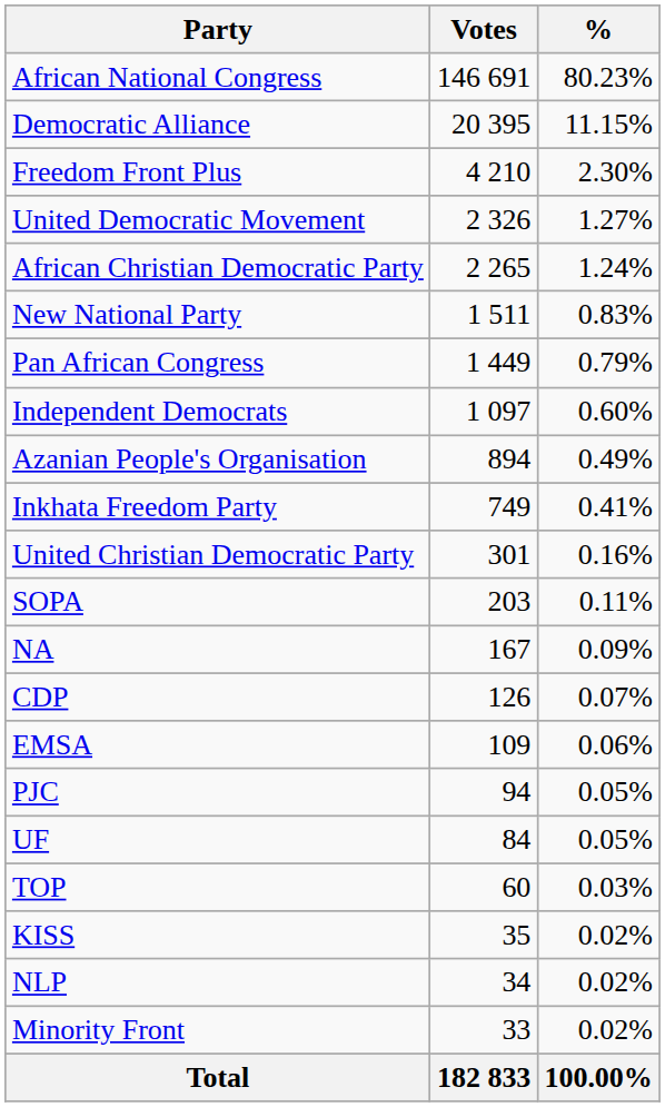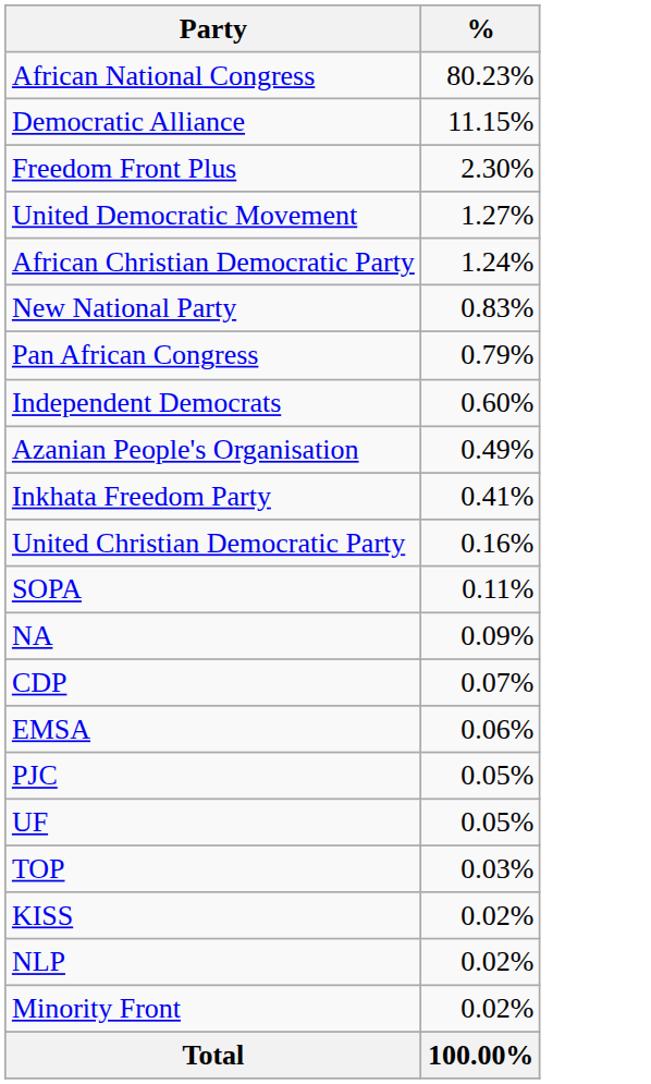- column: Votes | 146 691 | 20 395 | 4 210 | 2 326 | 2 265 | 1 511 | 1 449 | 1 097 | 894 | 749 | 301 | 203 | 167 | 126 | 109 | 94 | 84 | 60 | 35 | 34 | 33 | 182 833
